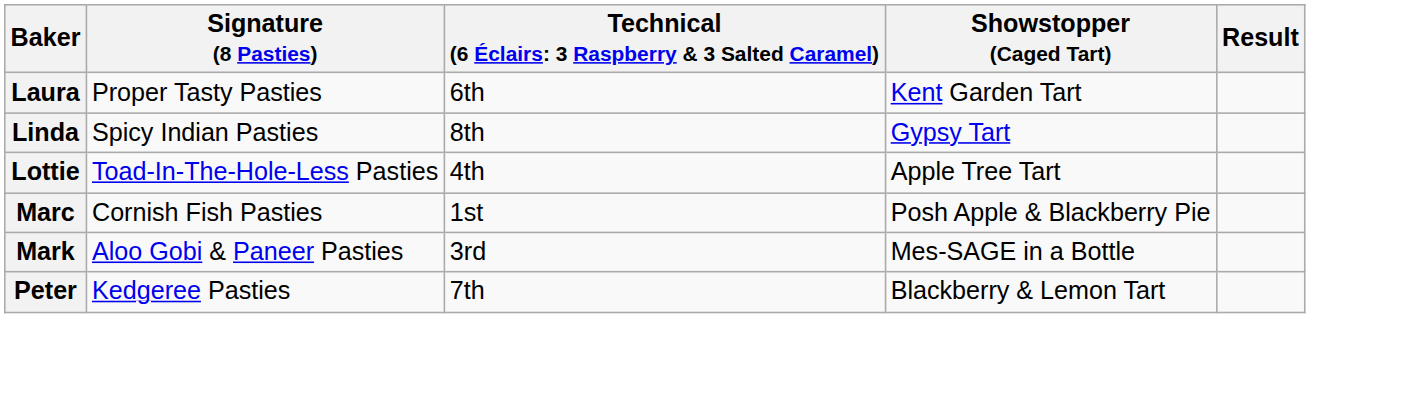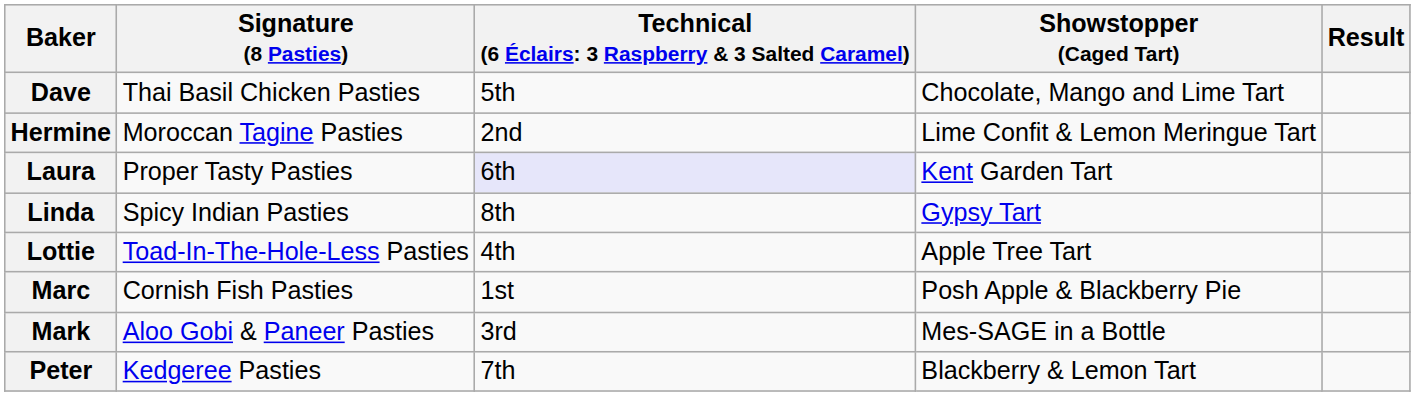+ row: Dave | Thai Basil Chicken Pasties | 5th | Chocolate, Mango and Lime Tart
+ row: Hermine | Moroccan Tagine Pasties | 2nd | Lime Confit & Lemon Meringue Tart
Laura | column 3: no background -> lavender background
